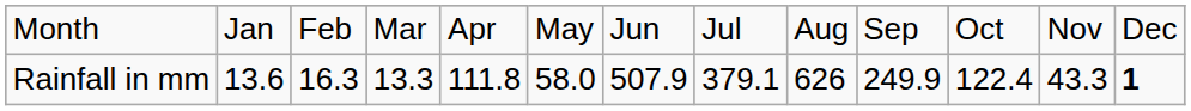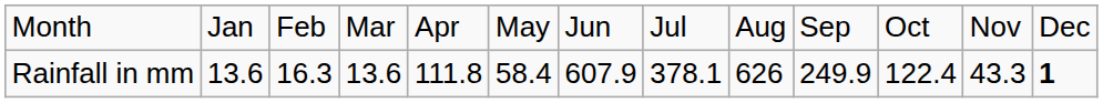Rainfall in mm | column 4: 13.3 -> 13.6
Rainfall in mm | column 6: 58.0 -> 58.4
Rainfall in mm | column 7: 507.9 -> 607.9
Rainfall in mm | column 8: 379.1 -> 378.1
